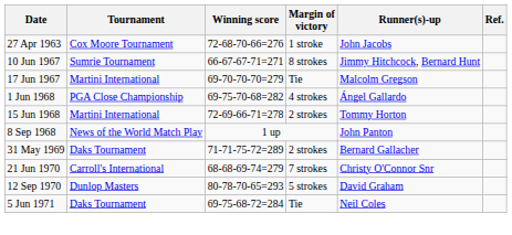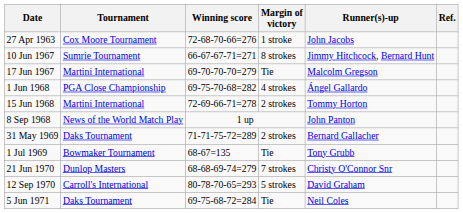+ row: 1 Jul 1969 | Bowmaker Tournament | 68-67=135 | Tie | Tony Grubb
21 Jun 1970 | Tournament: Carroll's International -> Dunlop Masters
12 Sep 1970 | Tournament: Dunlop Masters -> Carroll's International
